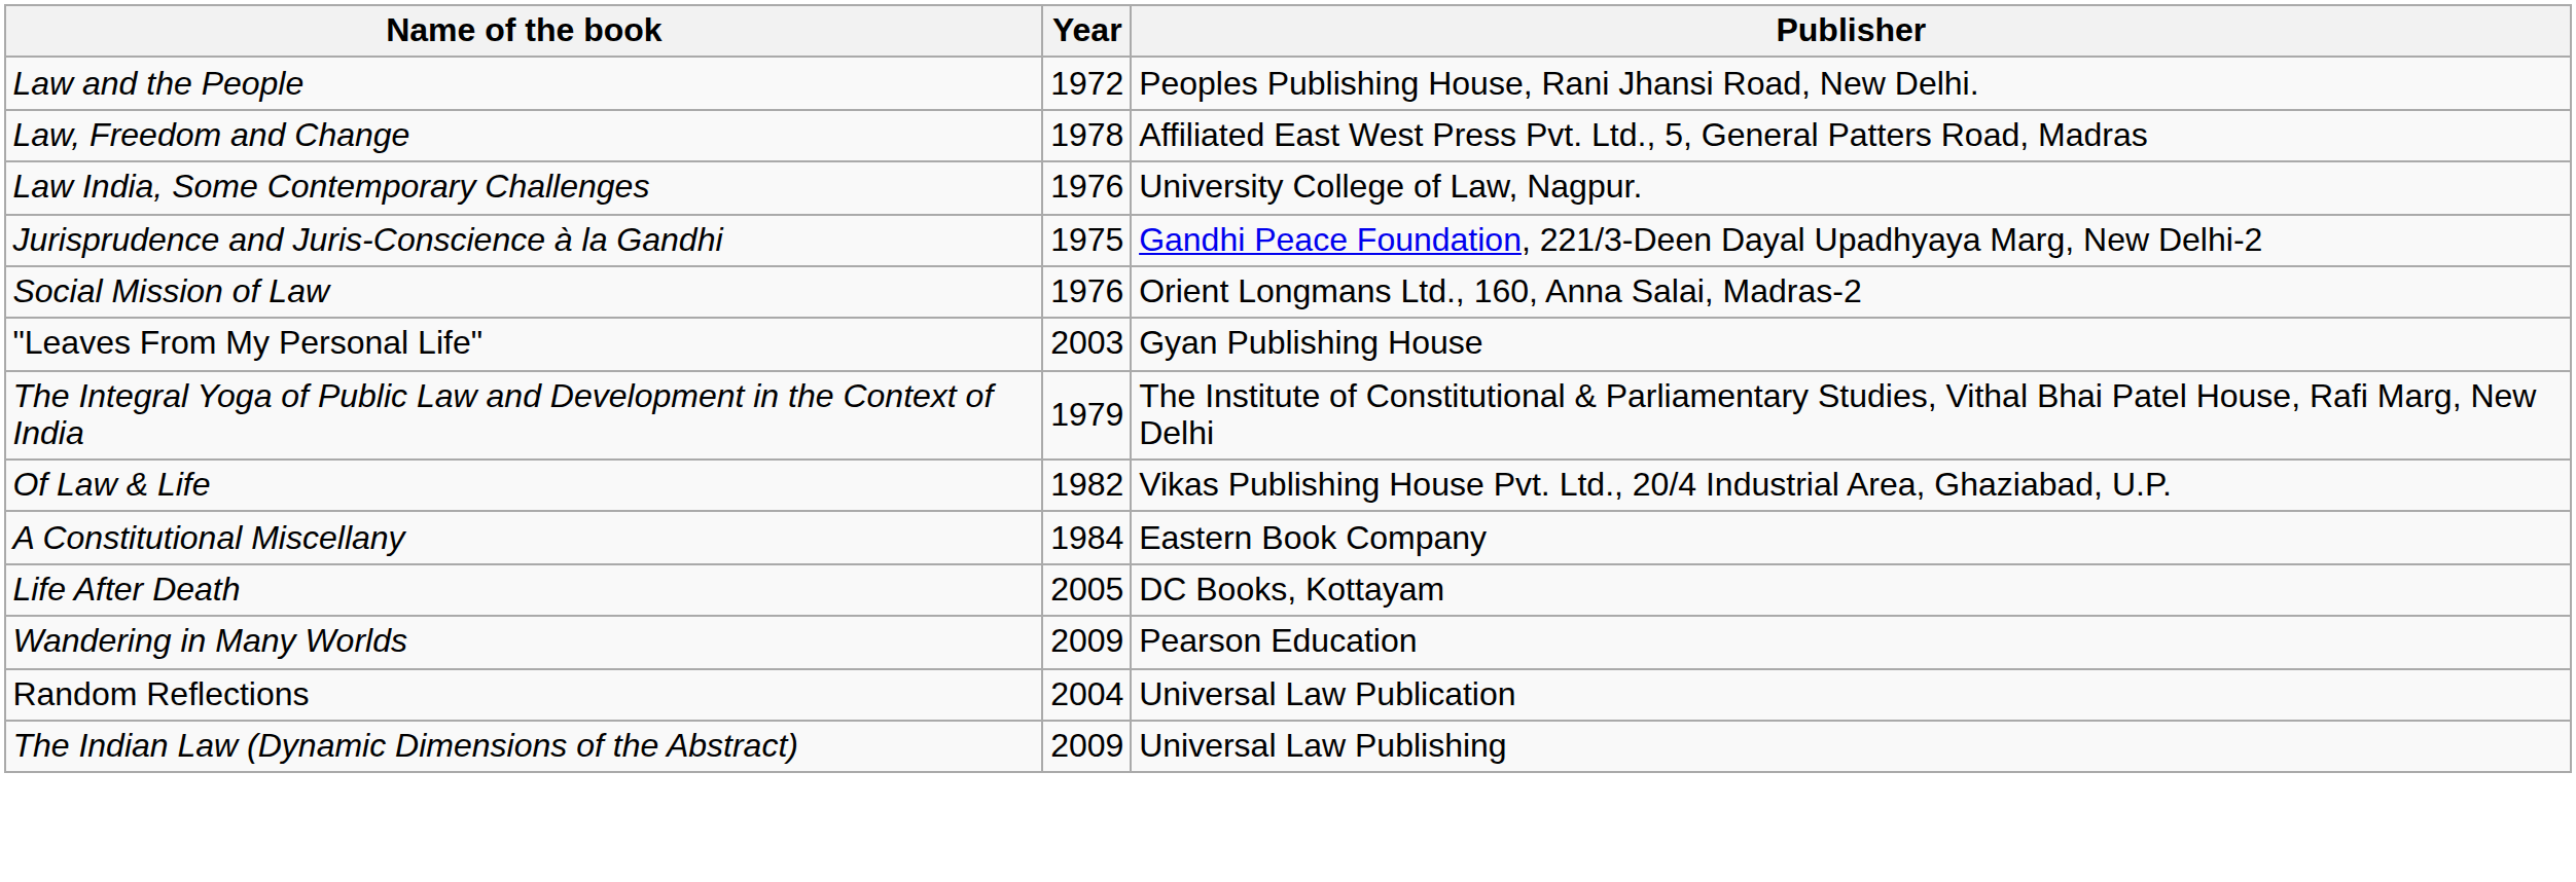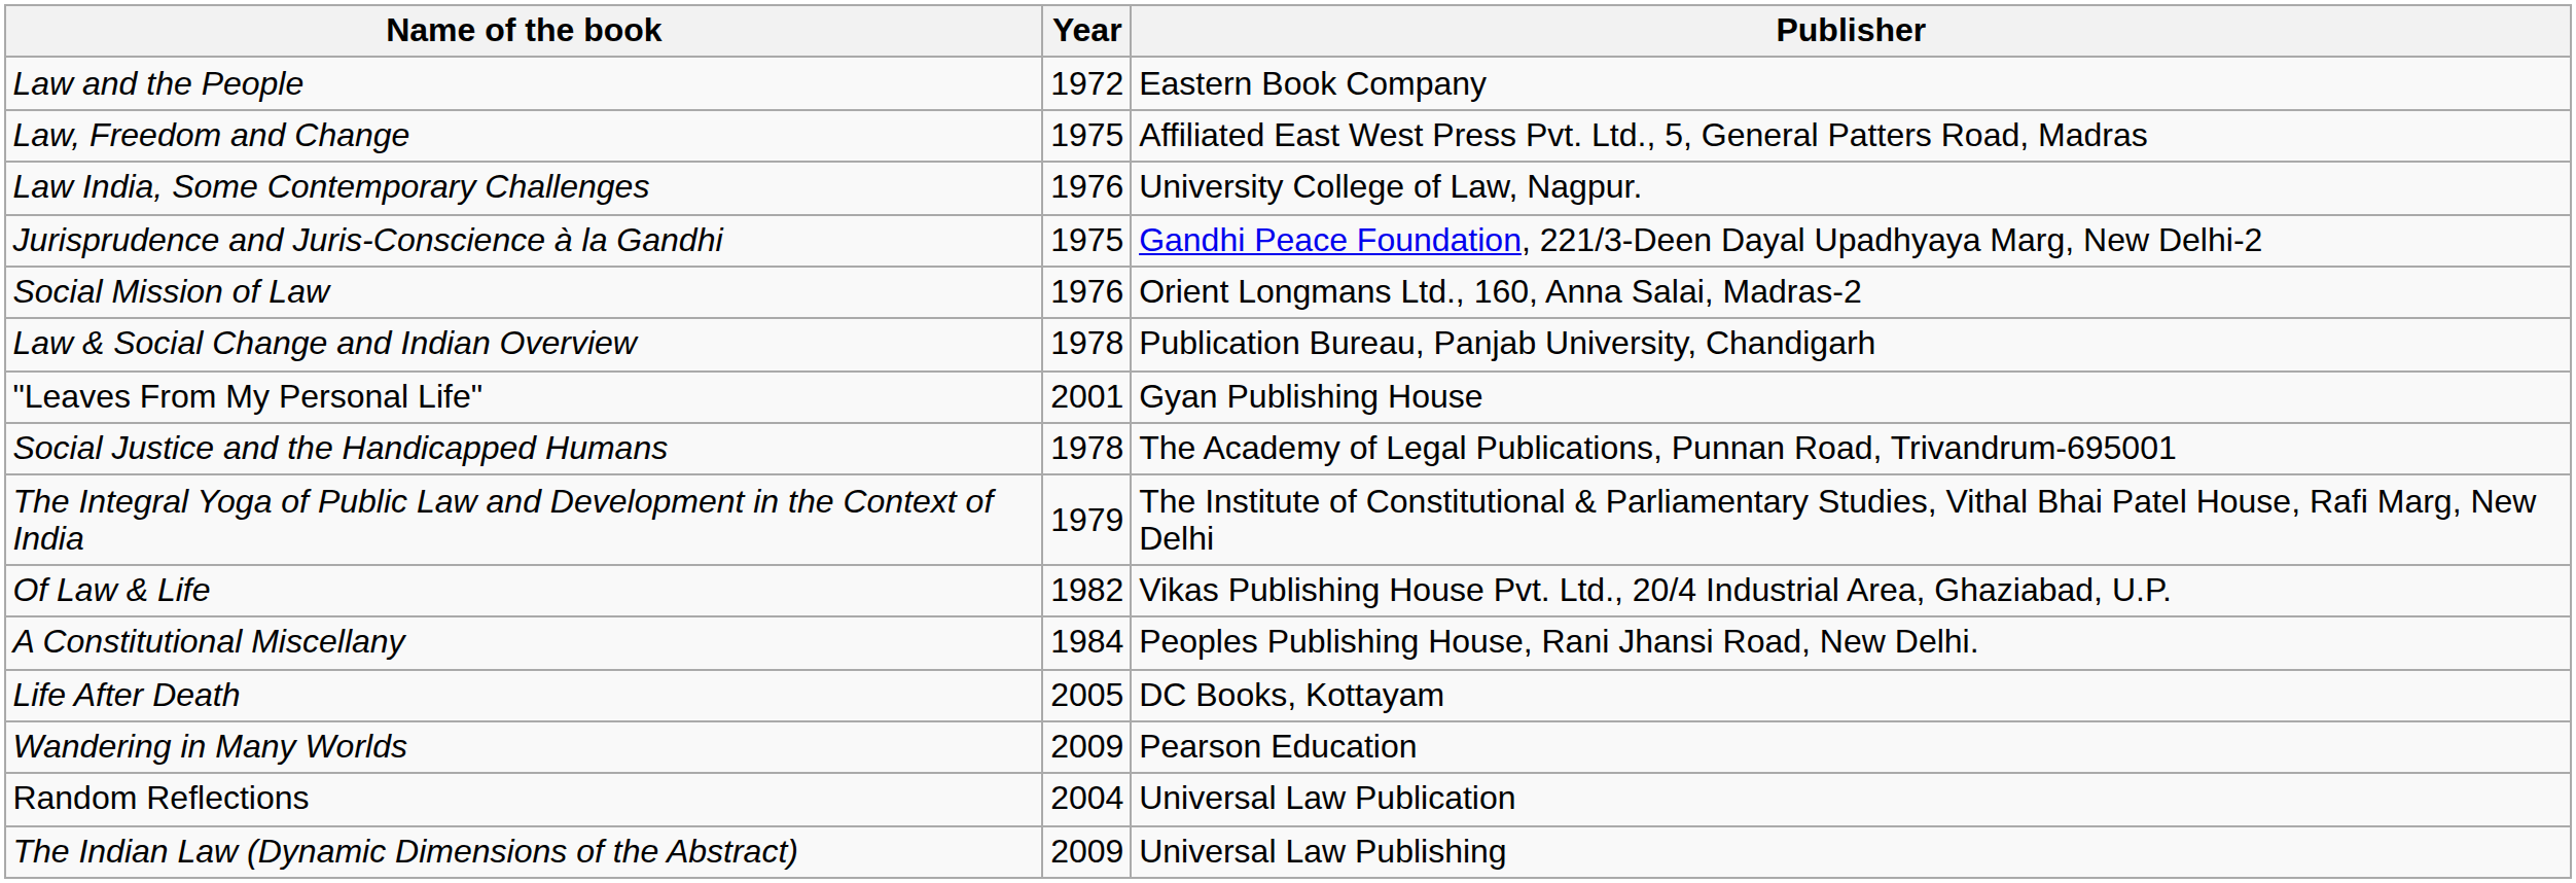Law and the People | Publisher: Peoples Publishing House, Rani Jhansi Road, New Delhi. -> Eastern Book Company
Law, Freedom and Change | Year: 1978 -> 1975
+ row: Law & Social Change and Indian Overview | 1978 | Publication Bureau, Panjab University, Chandigarh
"Leaves From My Personal Life" | Year: 2003 -> 2001
+ row: Social Justice and the Handicapped Humans | 1978 | The Academy of Legal Publications, Punnan Road, Trivandrum-695001
A Constitutional Miscellany | Publisher: Eastern Book Company -> Peoples Publishing House, Rani Jhansi Road, New Delhi.
